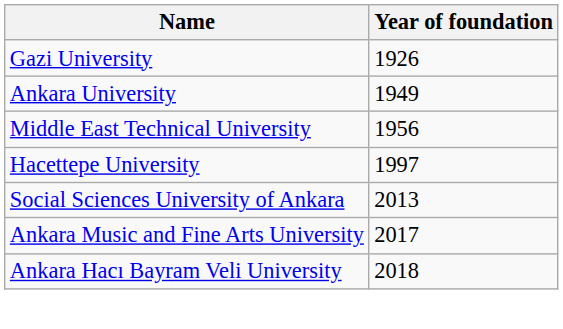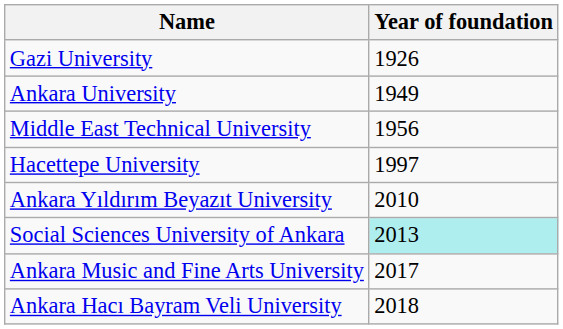+ row: Ankara Yıldırım Beyazıt University | 2010
Social Sciences University of Ankara | Year of foundation: no background -> paleturquoise background
